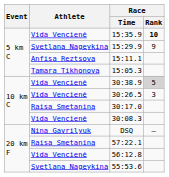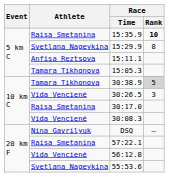15:35.9 | Athlete: Vida Vencienė -> Raisa Smetanina
15:29.9 | Race / Rank: 9 -> 8
30:38.9 | Athlete: Vida Vencienė -> Tamara Tikhonova
